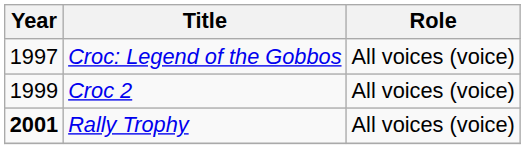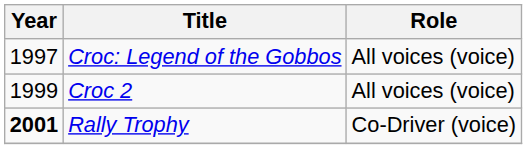Rally Trophy | Role: All voices (voice) -> Co-Driver (voice)
